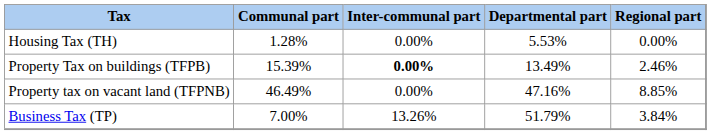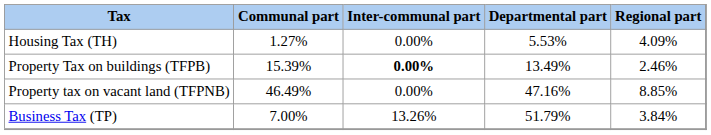Housing Tax (TH) | Communal part: 1.28% -> 1.27%
Housing Tax (TH) | Regional part: 0.00% -> 4.09%
